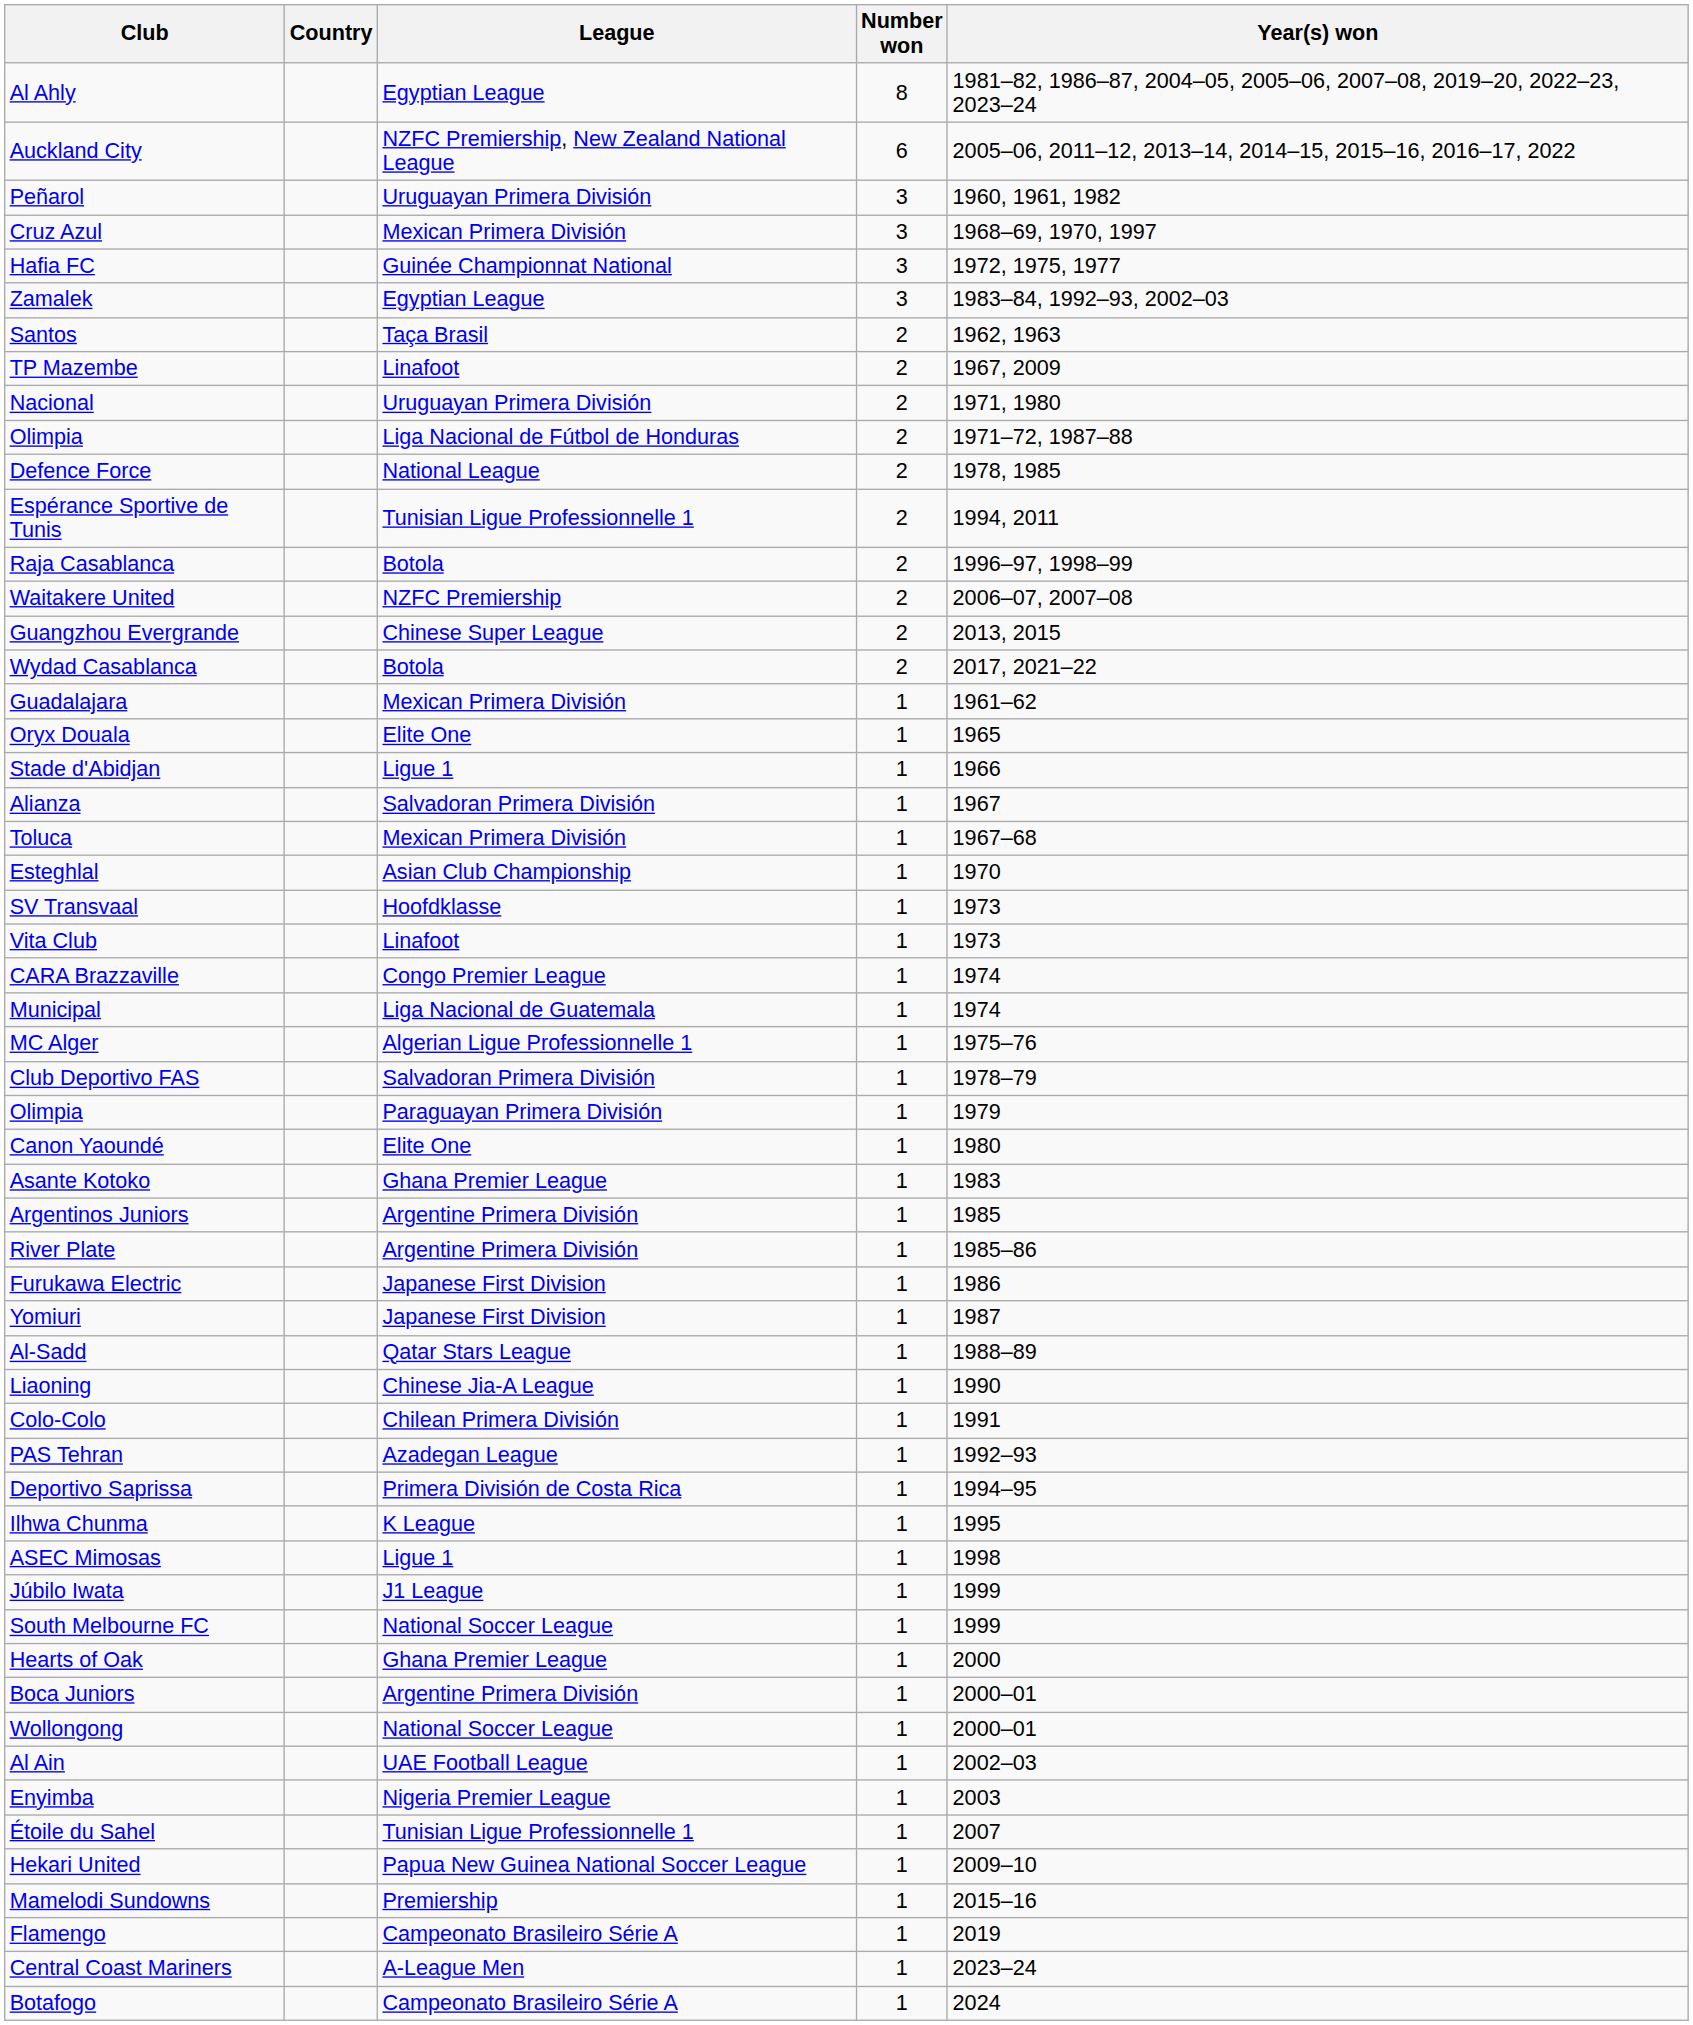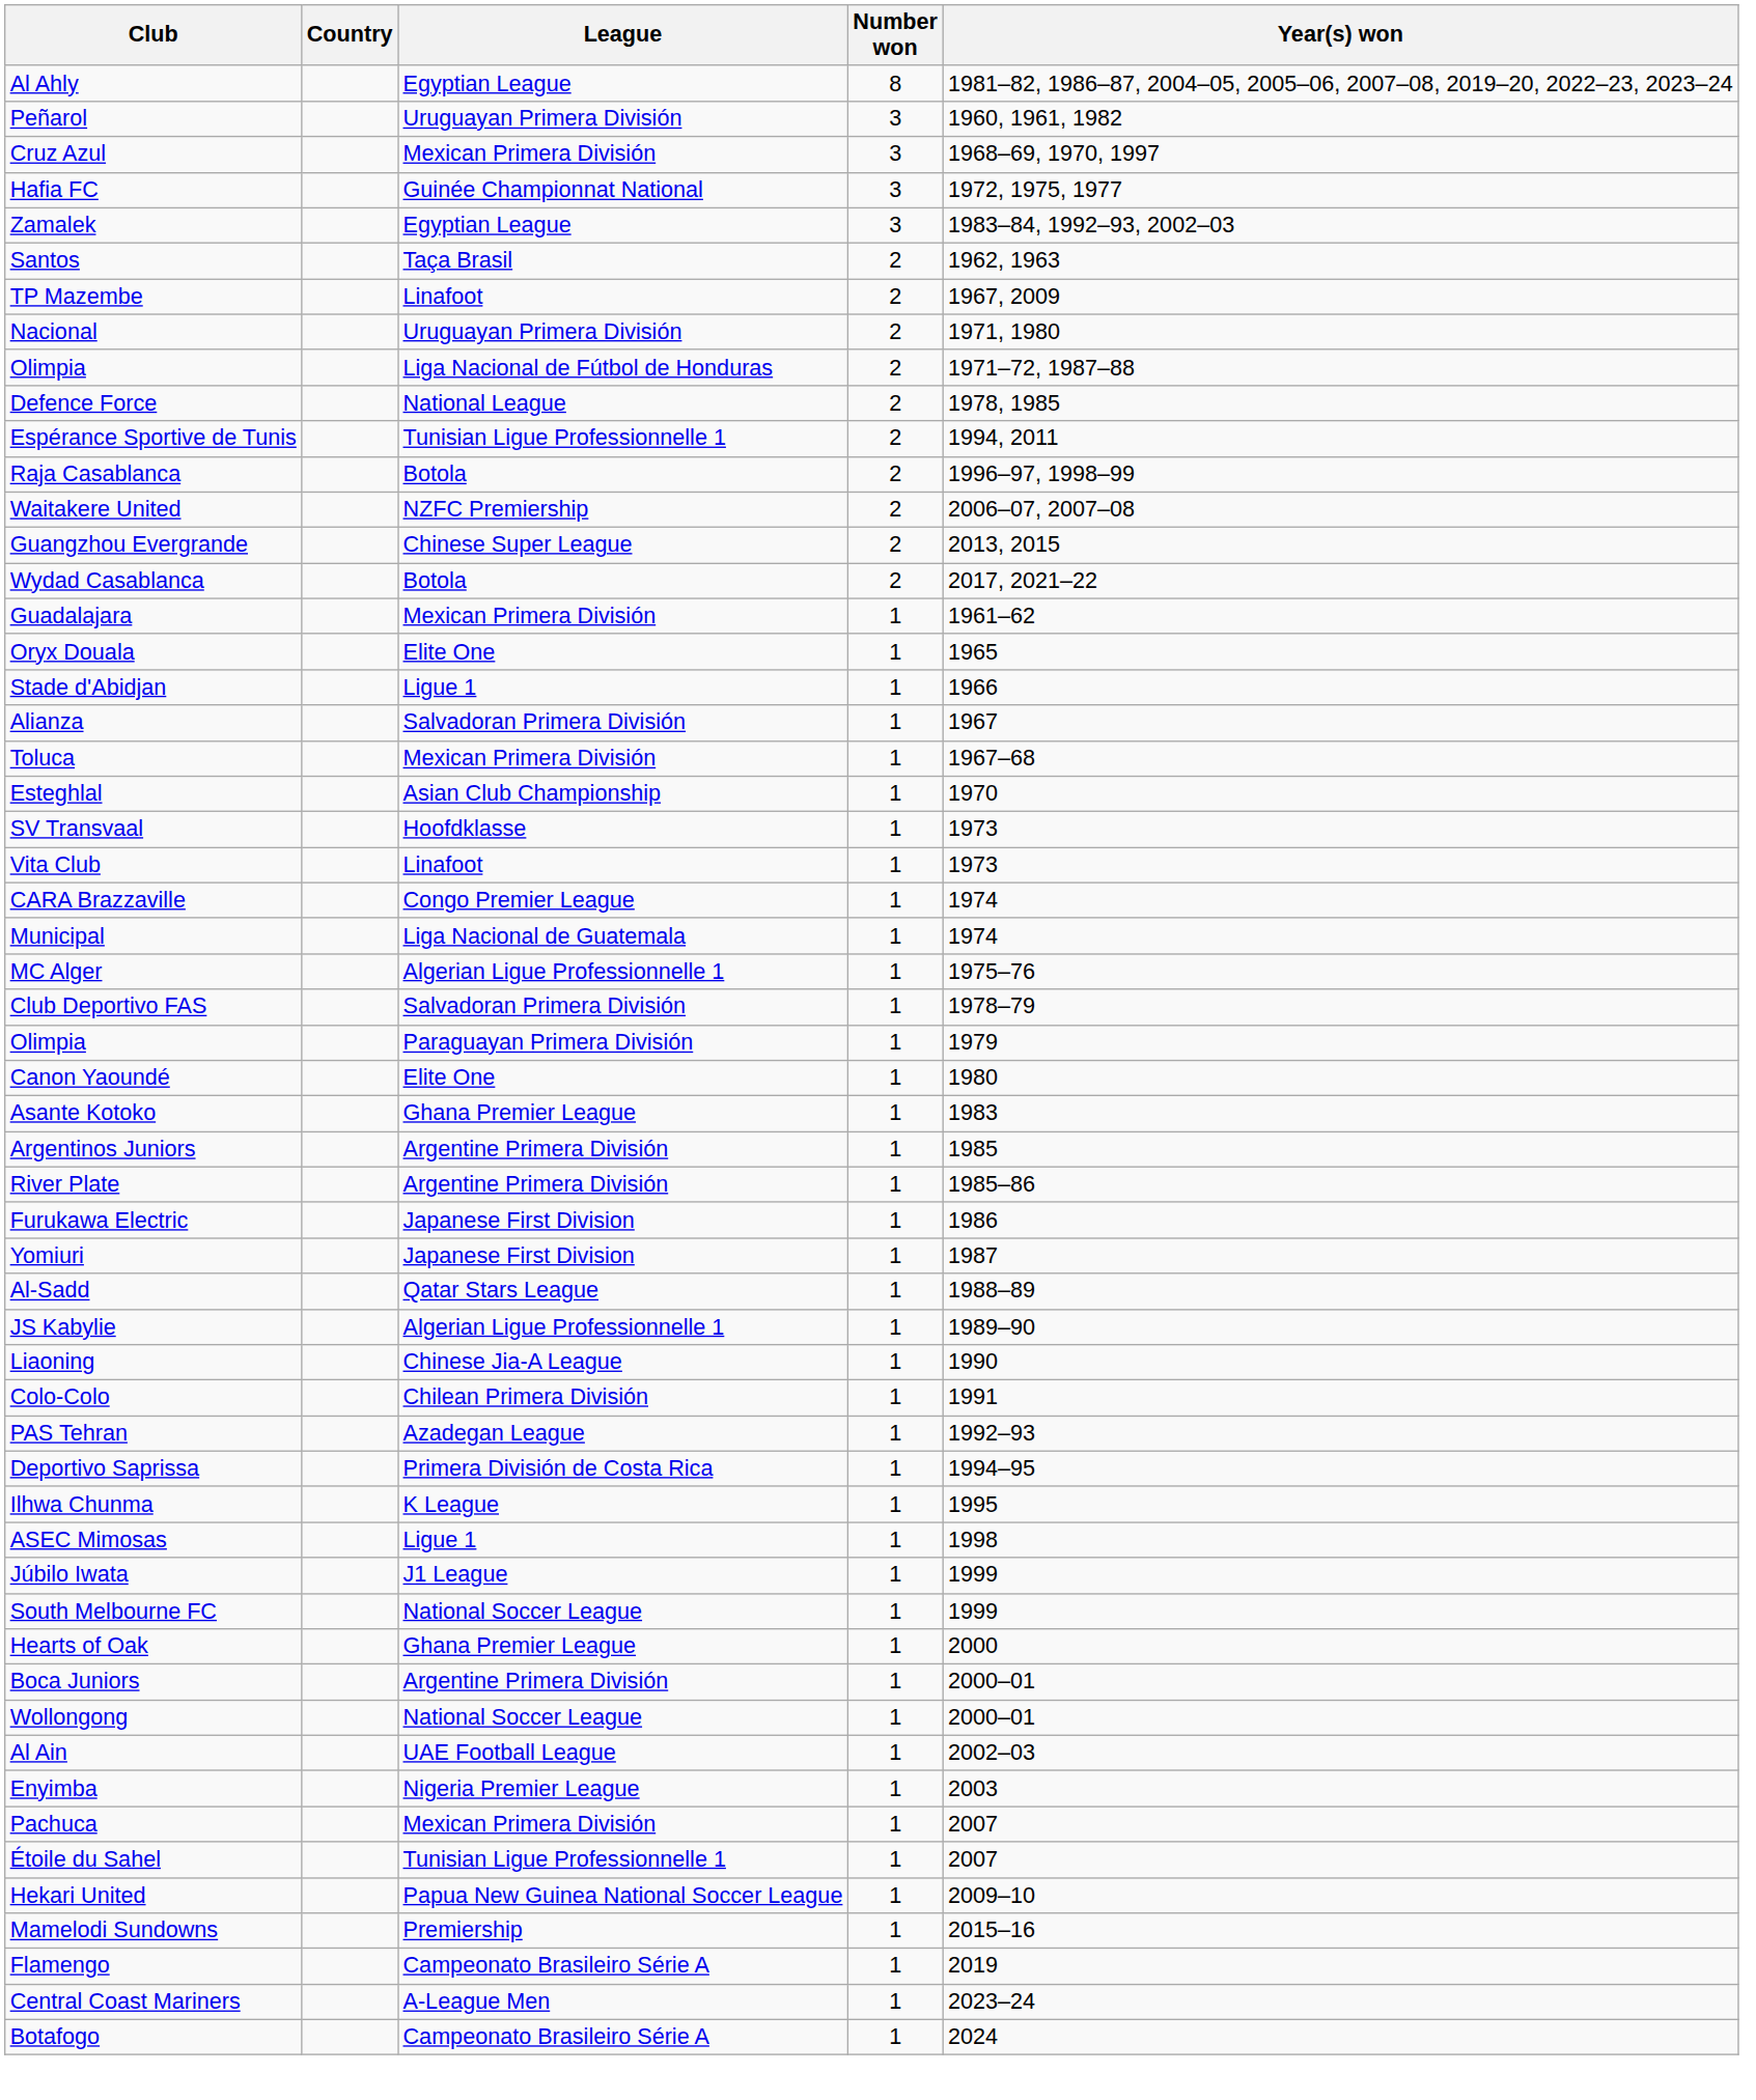- row: Auckland City | NZFC Premiership, New Zealand National League | 6 | 2005–06, 2011–12, 2013–14, 2014–15, 2015–16, 2016–17, 2022
+ row: JS Kabylie | Algerian Ligue Professionnelle 1 | 1 | 1989–90
+ row: Pachuca | Mexican Primera División | 1 | 2007
